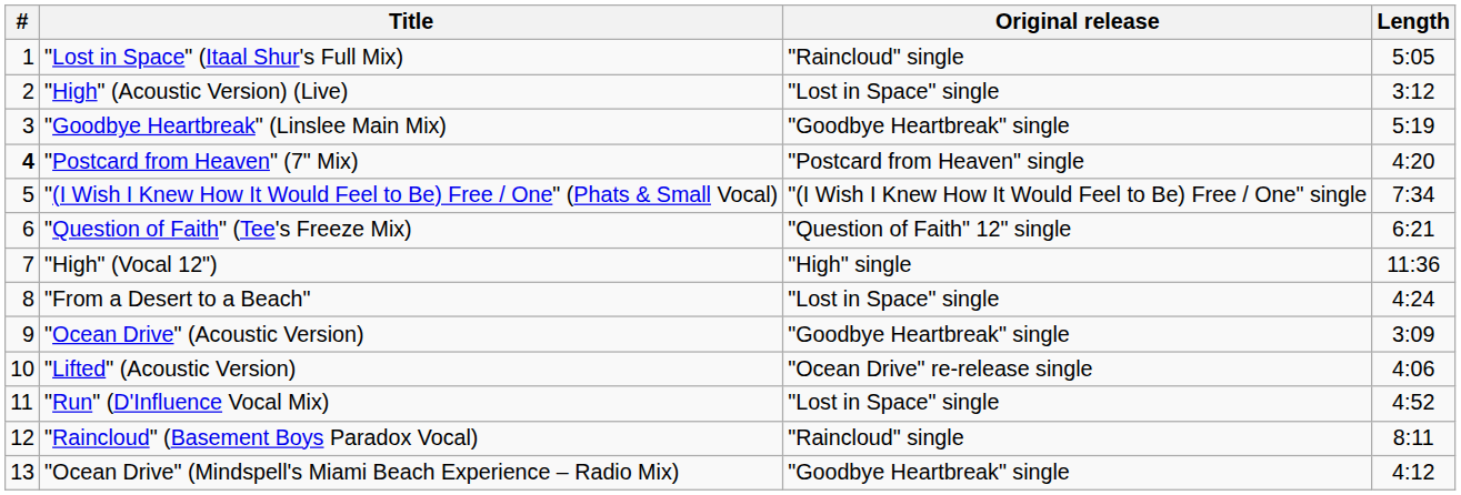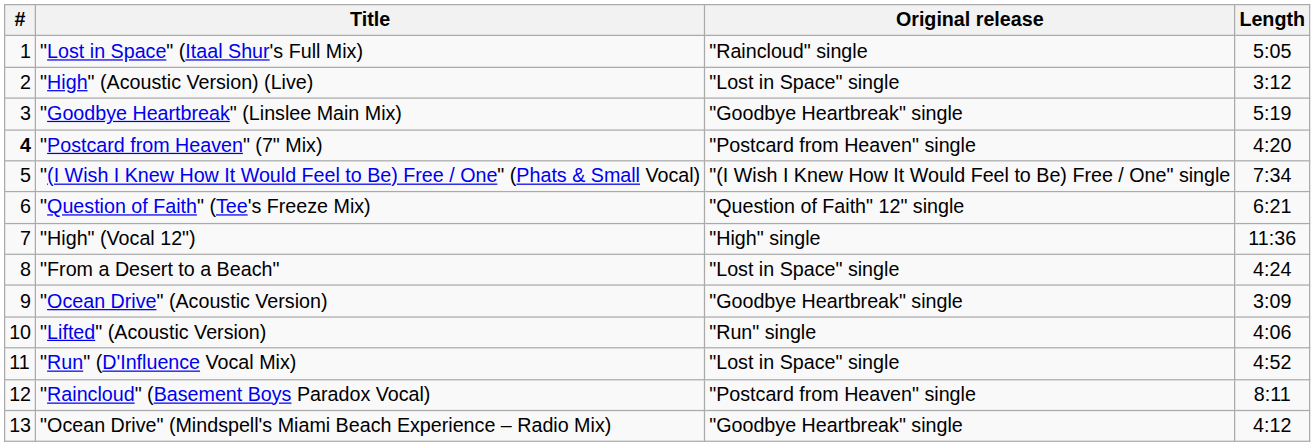"Lifted" (Acoustic Version) | Original release: "Ocean Drive" re-release single -> "Run" single
"Raincloud" (Basement Boys Paradox Vocal) | Original release: "Raincloud" single -> "Postcard from Heaven" single
